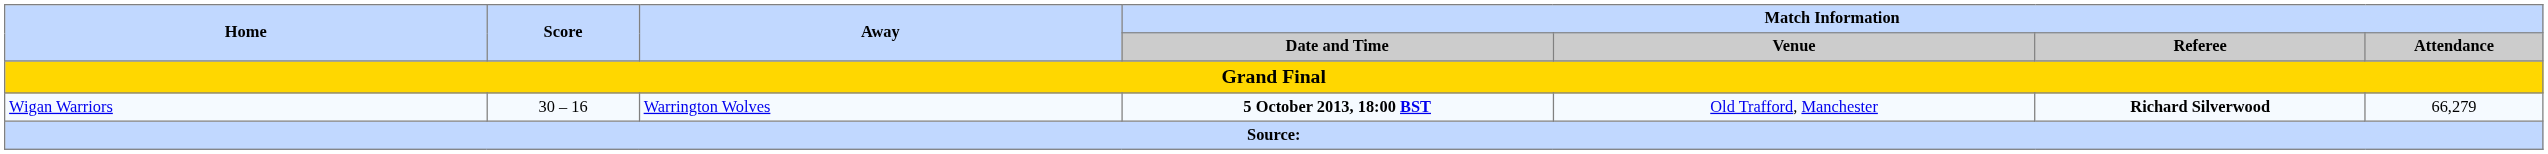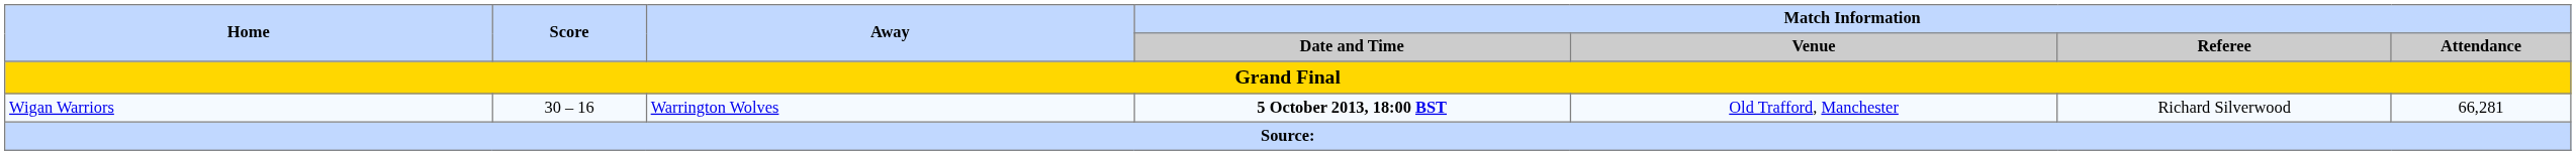Wigan Warriors | Match Information / Referee: bold -> normal
Wigan Warriors | Match Information / Attendance: 66,279 -> 66,281
